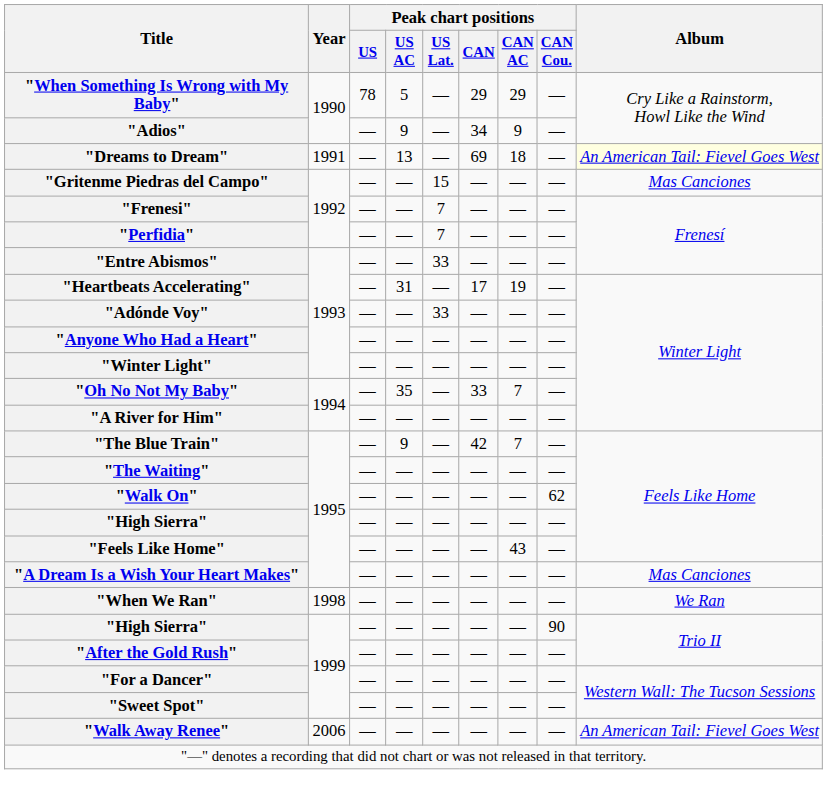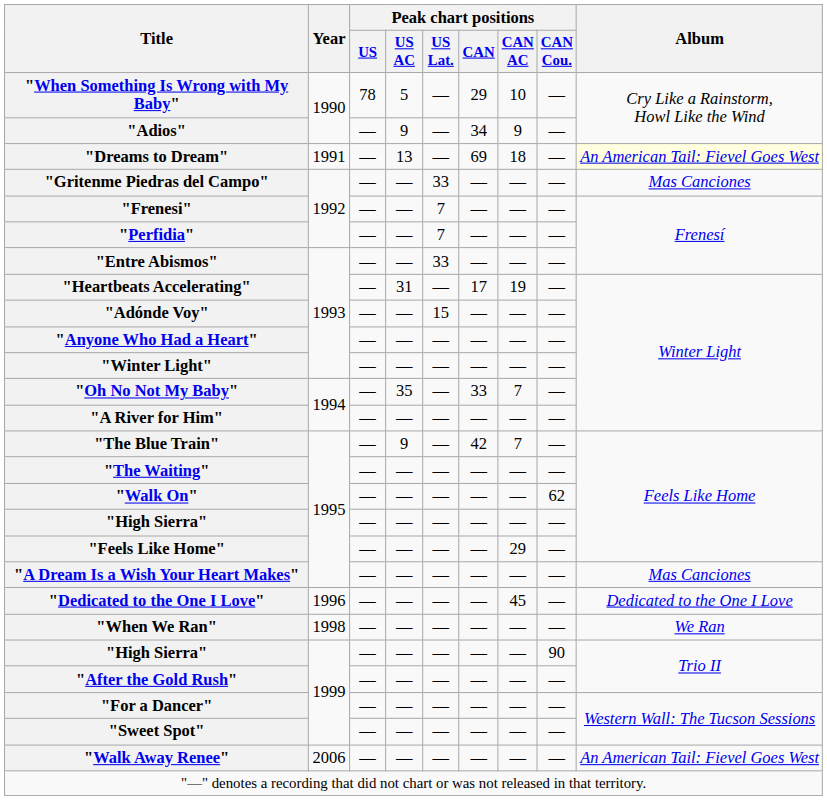"When Something Is Wrong with My Baby" | Peak chart positions / CAN AC: 29 -> 10
"Gritenme Piedras del Campo" | Peak chart positions / US Lat.: 15 -> 33
"Adónde Voy" | Peak chart positions / US Lat.: 33 -> 15
"Feels Like Home" | Peak chart positions / CAN AC: 43 -> 29
+ row: "Dedicated to the One I Love" | 1996 | — | — | — | — | 45 | — | Dedicated to the One I Love
